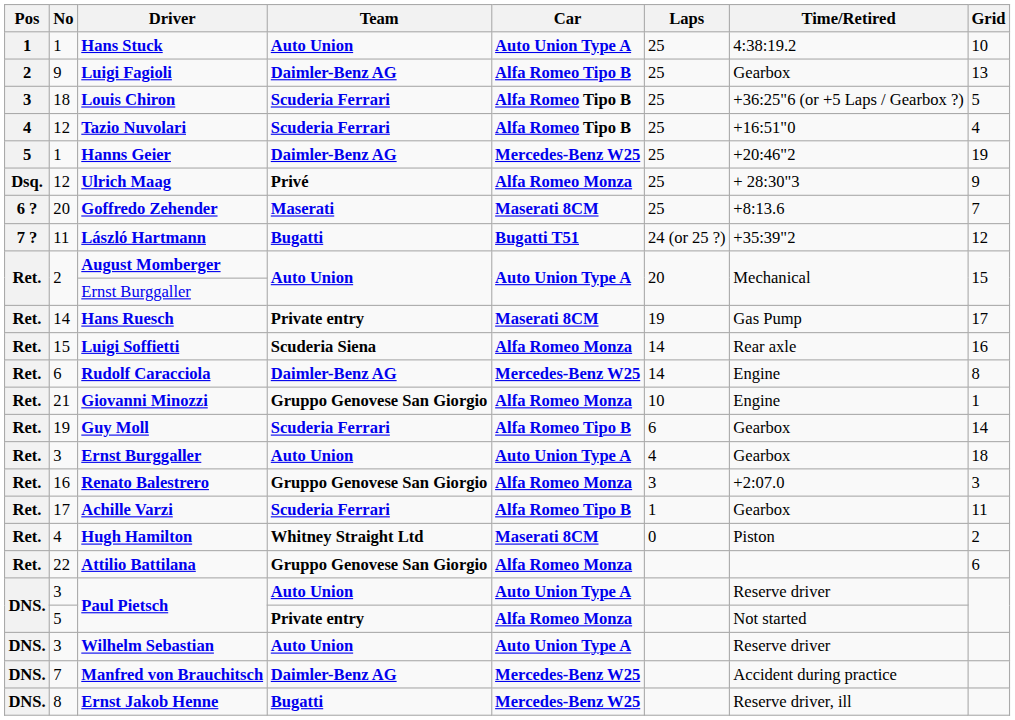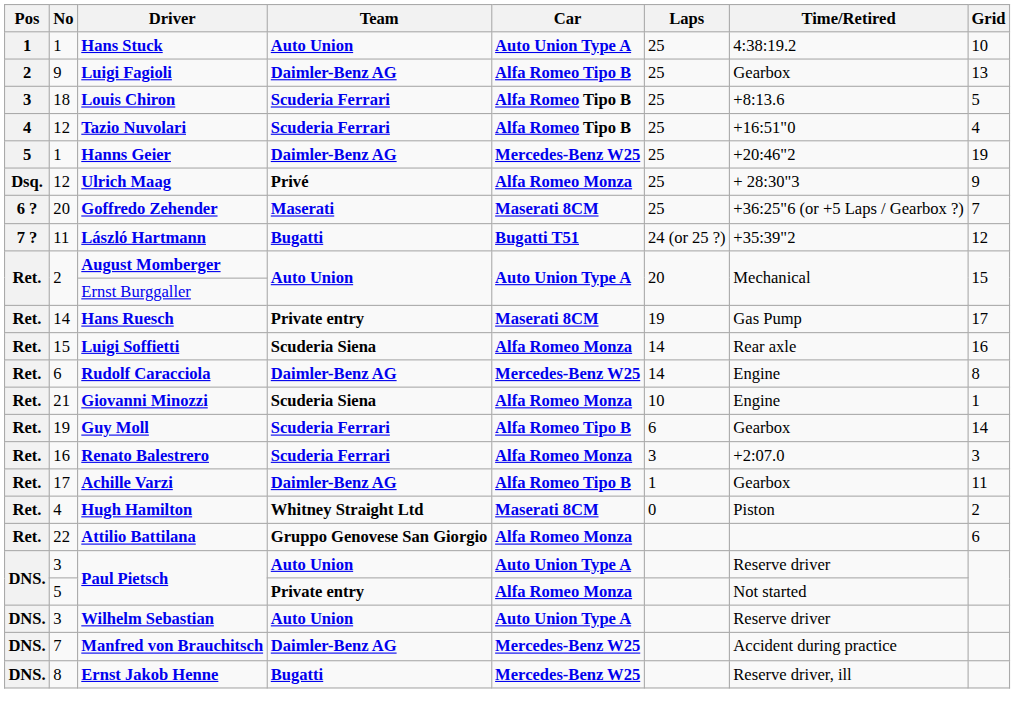Louis Chiron | Time/Retired: +36:25"6 (or +5 Laps / Gearbox ?) -> +8:13.6
Goffredo Zehender | Time/Retired: +8:13.6 -> +36:25"6 (or +5 Laps / Gearbox ?)
Giovanni Minozzi | Team: Gruppo Genovese San Giorgio -> Scuderia Siena
- row: Ret. | 3 | Ernst Burggaller | Auto Union | Auto Union Type A | 4 | Gearbox | 18
Renato Balestrero | Team: Gruppo Genovese San Giorgio -> Scuderia Ferrari
Achille Varzi | Team: Scuderia Ferrari -> Daimler-Benz AG
